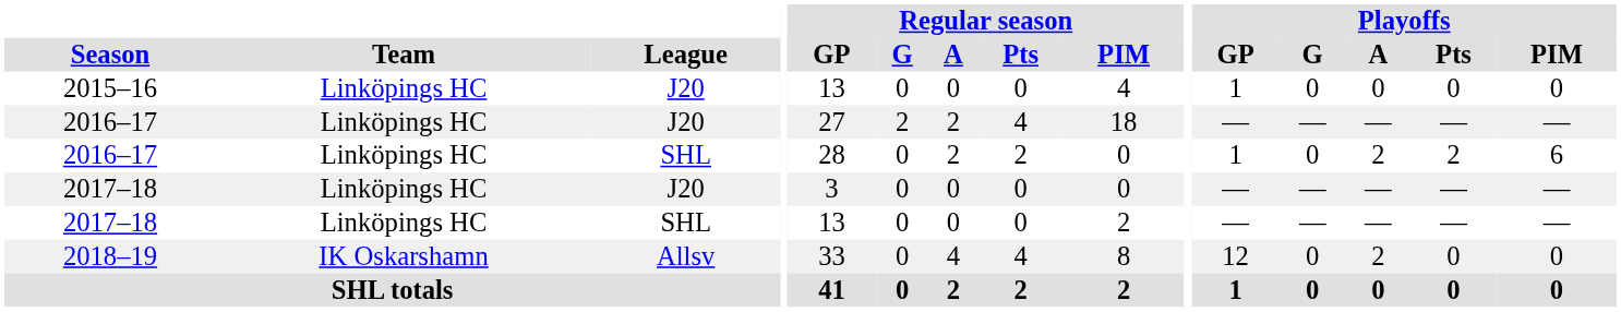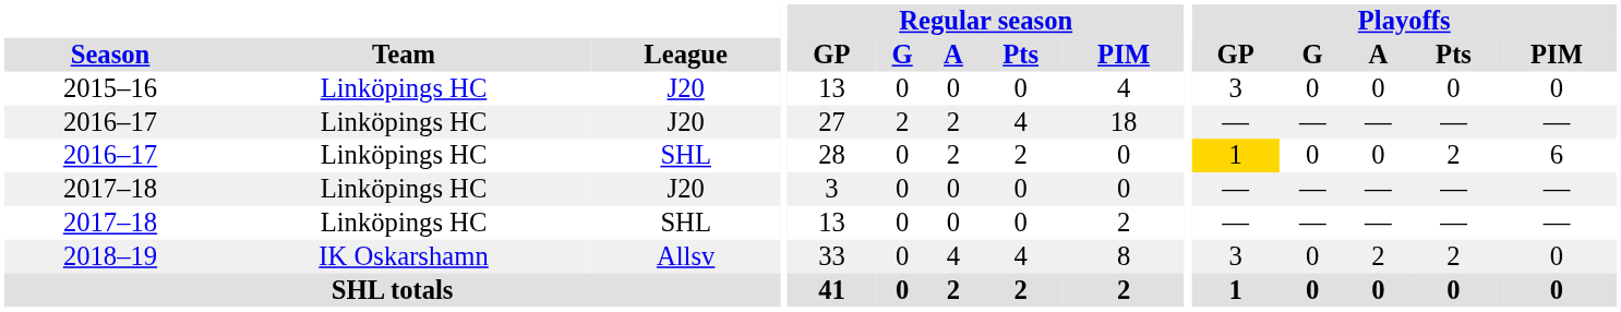2015–16 | Playoffs / GP: 1 -> 3
2016–17 / SHL | Playoffs / GP: no background -> gold background
2016–17 / SHL | Playoffs / A: 2 -> 0
2018–19 | Playoffs / GP: 12 -> 3
2018–19 | Playoffs / Pts: 0 -> 2
